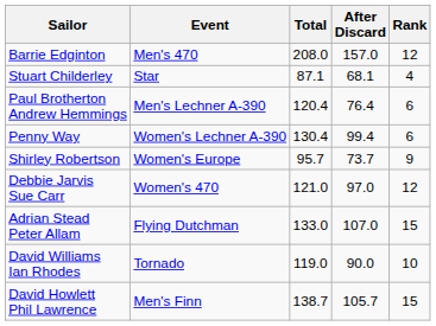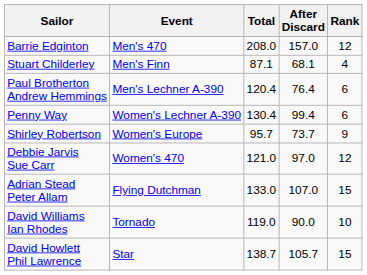Stuart Childerley | Event: Star -> Men's Finn
David Howlett Phil Lawrence | Event: Men's Finn -> Star
